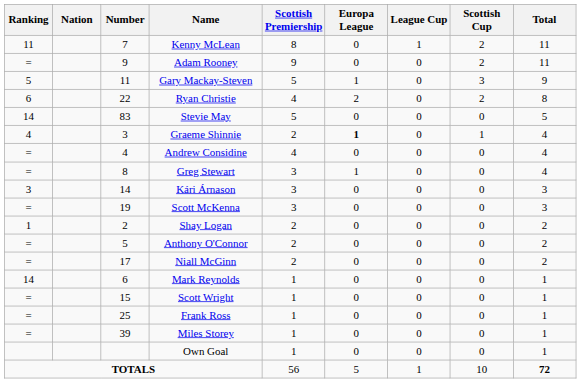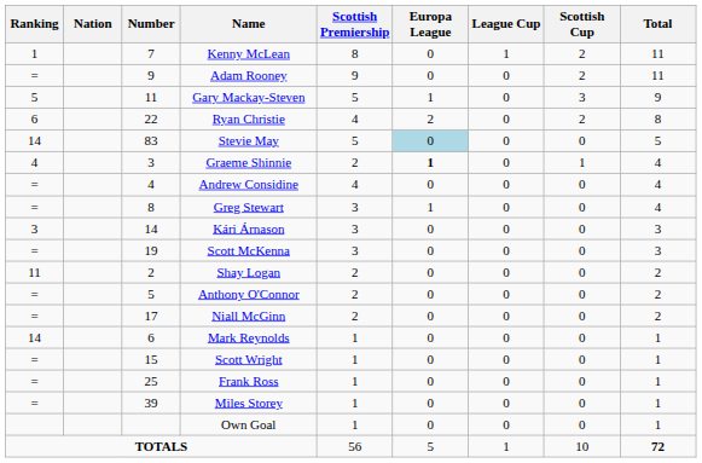Kenny McLean | Ranking: 11 -> 1
Stevie May | Europa League: no background -> lightblue background
Shay Logan | Ranking: 1 -> 11
